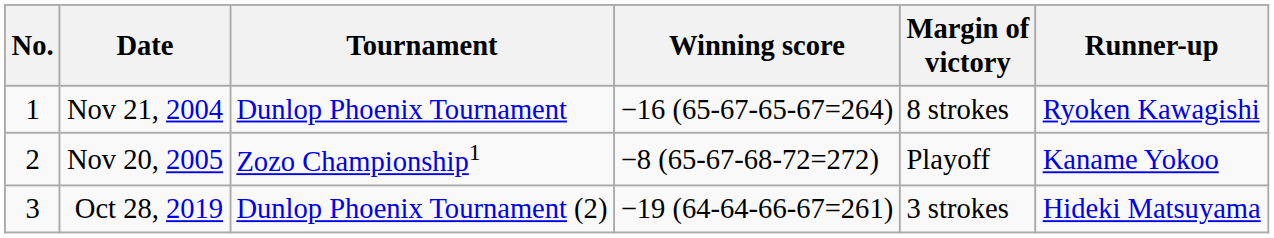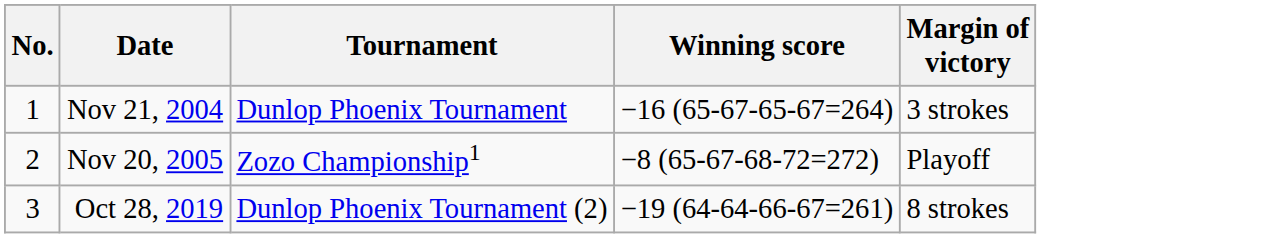- column: Runner-up | Ryoken Kawagishi | Kaname Yokoo | Hideki Matsuyama
Nov 21, 2004 | Margin of victory: 8 strokes -> 3 strokes
Oct 28, 2019 | Margin of victory: 3 strokes -> 8 strokes
